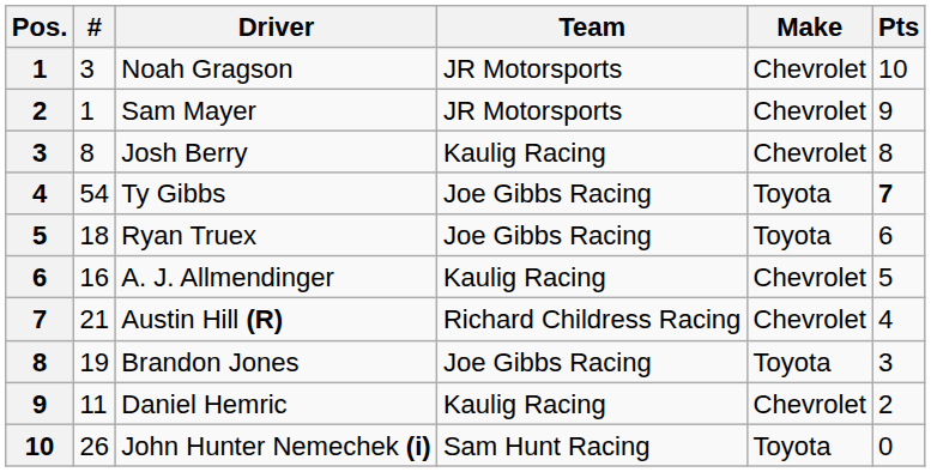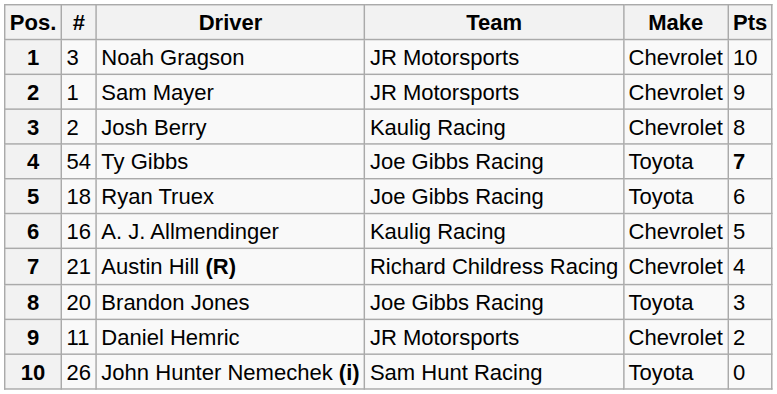Josh Berry | #: 8 -> 2
Brandon Jones | #: 19 -> 20
Daniel Hemric | Team: Kaulig Racing -> JR Motorsports
